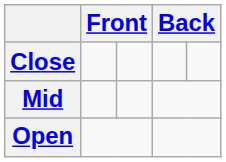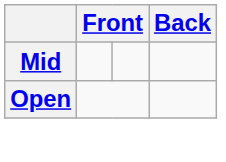- row: Close
